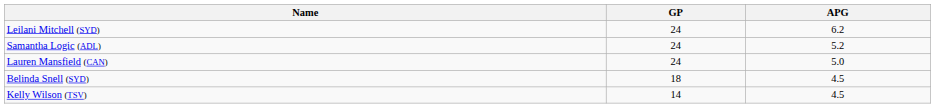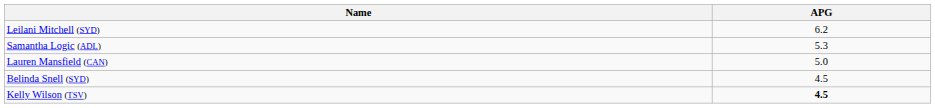- column: GP | 24 | 24 | 24 | 18 | 14
Samantha Logic (ADL) | APG: 5.2 -> 5.3
Kelly Wilson (TSV) | APG: normal -> bold
